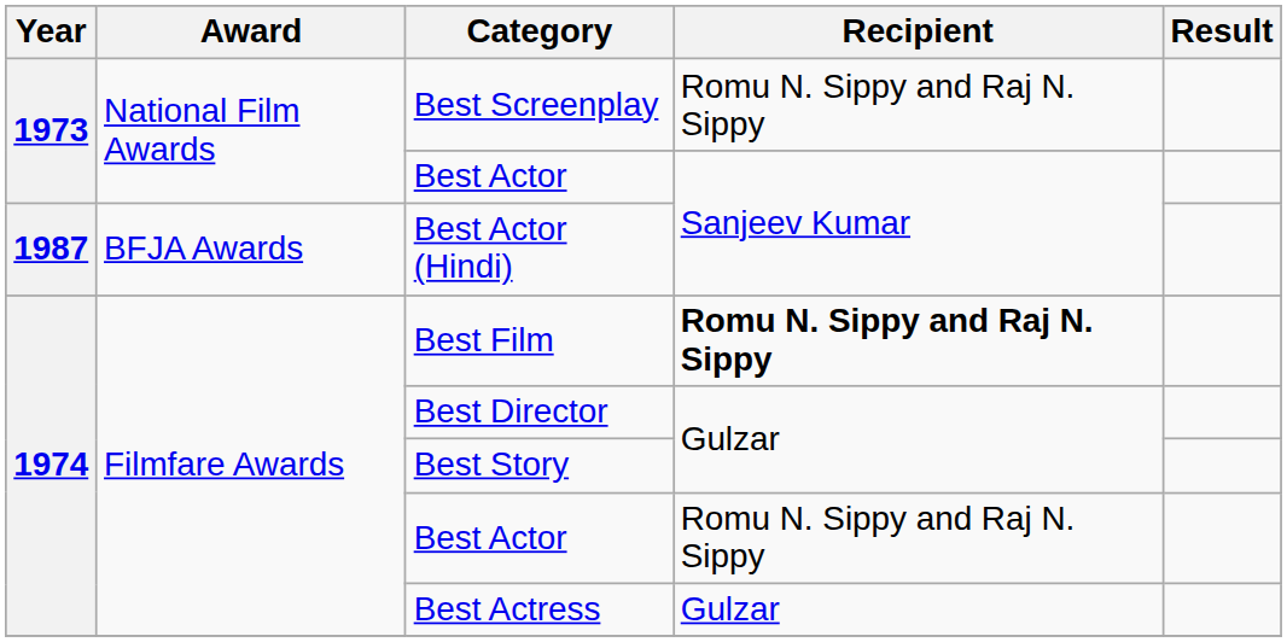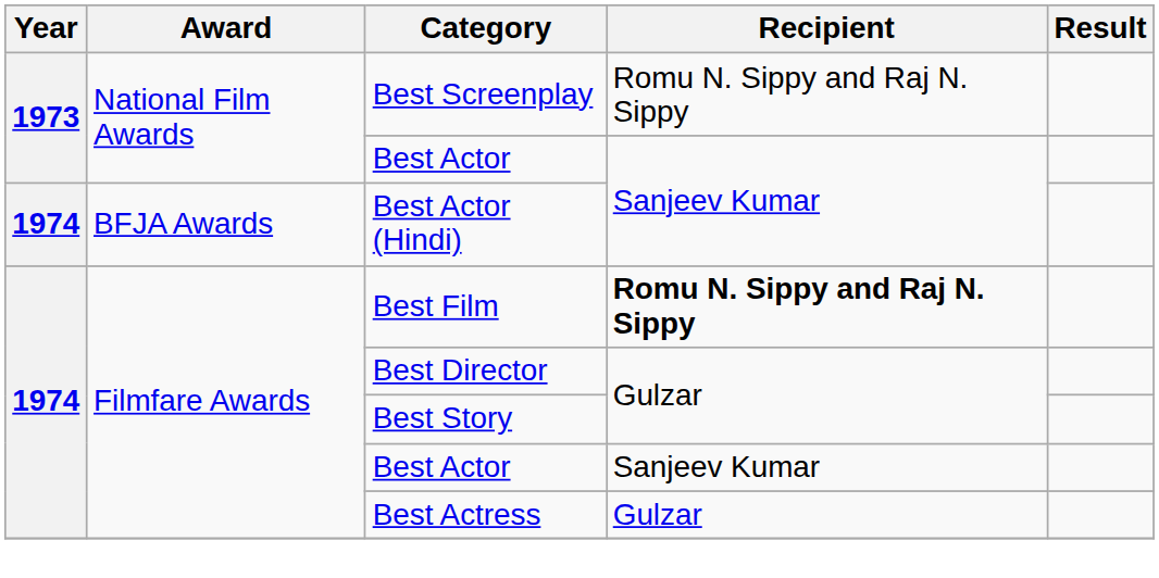Best Actor (Hindi) | Year: 1987 -> 1974
Filmfare Awards / Best Actor | Recipient: Romu N. Sippy and Raj N. Sippy -> Sanjeev Kumar
